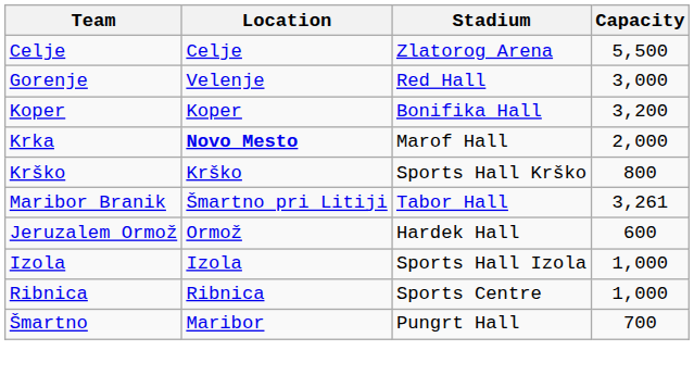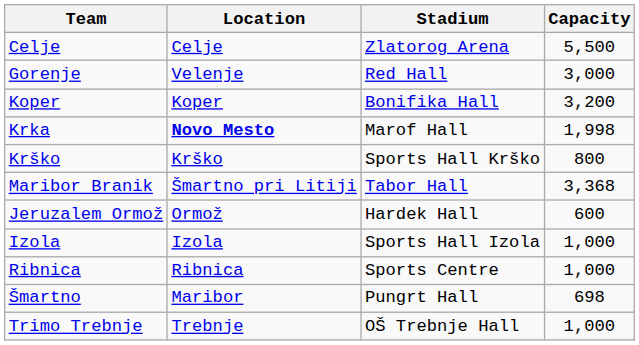Krka | Capacity: 2,000 -> 1,998
Maribor Branik | Capacity: 3,261 -> 3,368
Šmartno | Capacity: 700 -> 698
+ row: Trimo Trebnje | Trebnje | OŠ Trebnje Hall | 1,000
